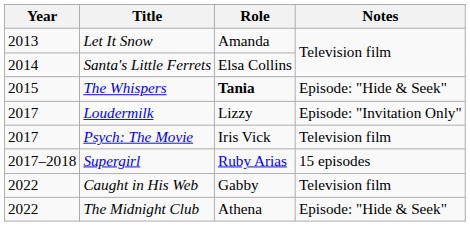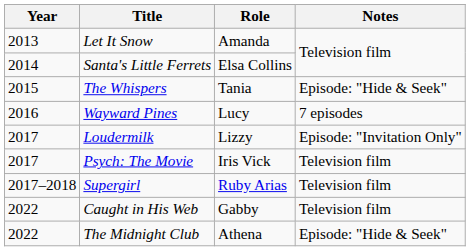The Whispers | Role: bold -> normal
+ row: 2016 | Wayward Pines | Lucy | 7 episodes
Supergirl | Notes: 15 episodes -> Television film
